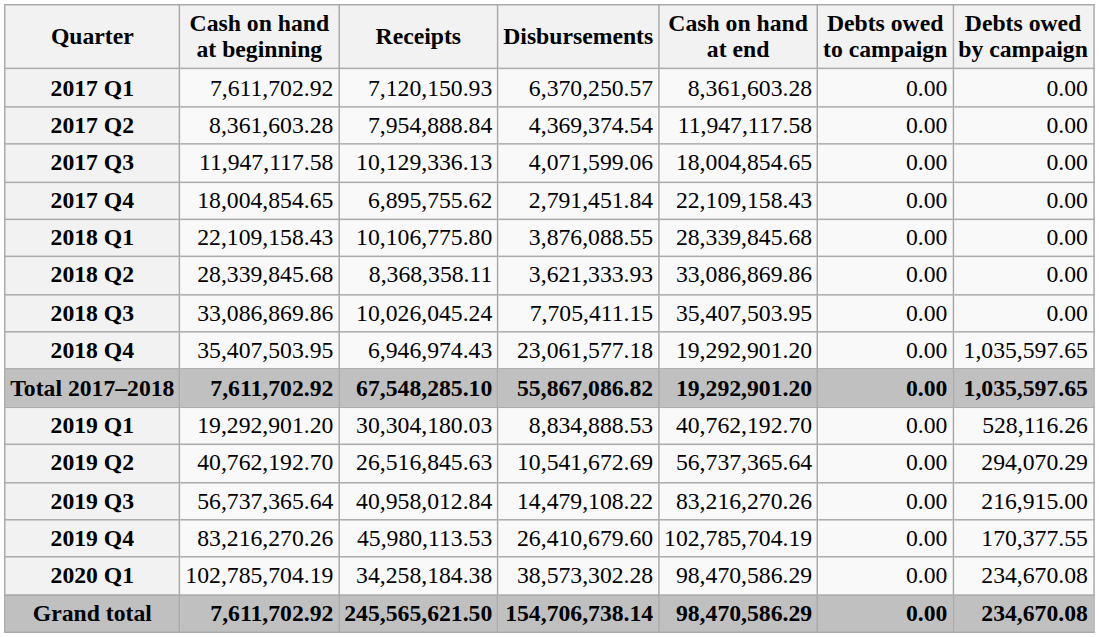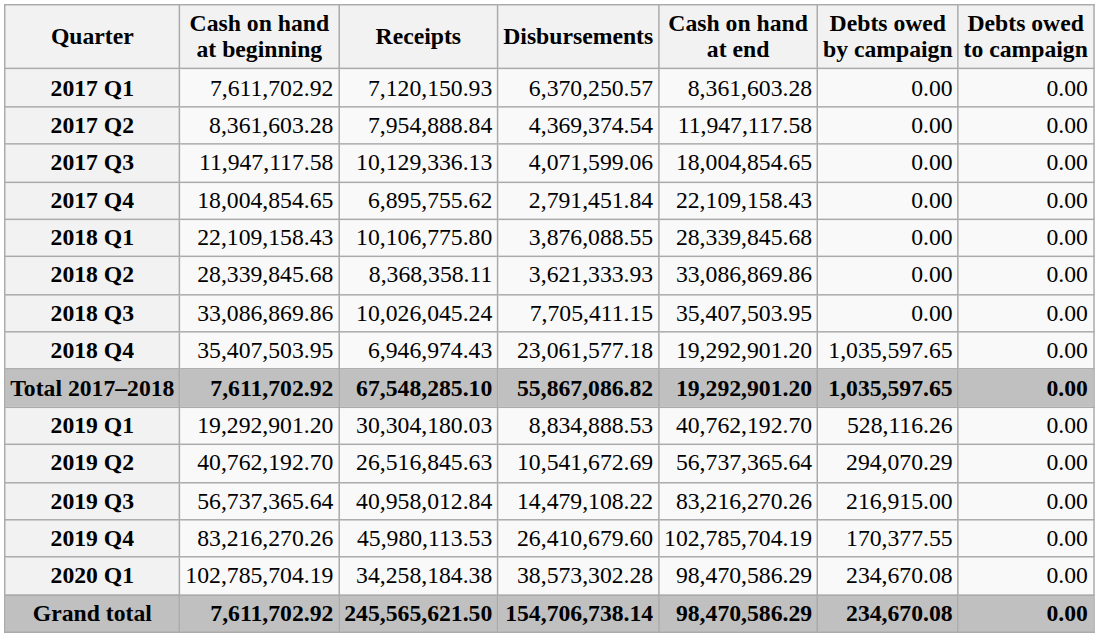columns swapped: Debts owed to campaign <-> Debts owed by campaign
